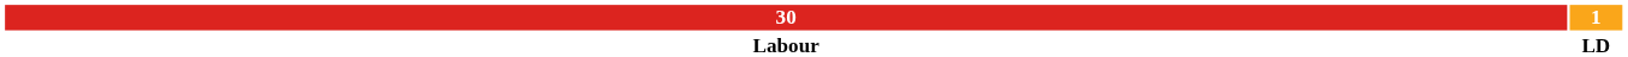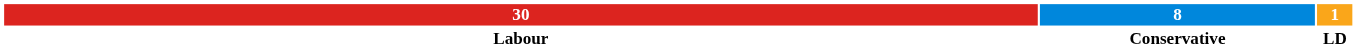+ column: 8 | Conservative
